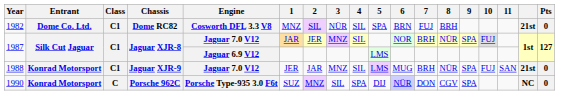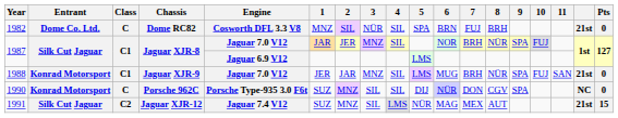1982 | Class: C1 -> C
1990 | 4: SPA -> SIL
+ row: 1991 | Silk Cut Jaguar | C2 | Jaguar XJR-12 | Jaguar 7.4 V12 | SUZ | MNZ | SIL | LMS | NÜR | MAG | MEX | AUT | 21st | 15
